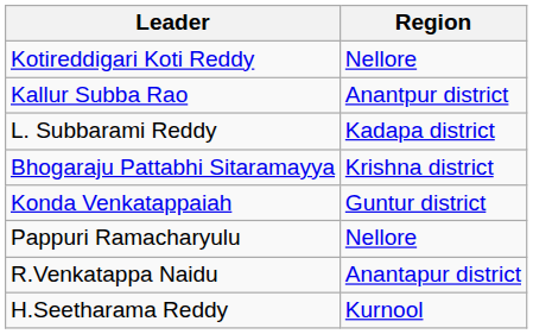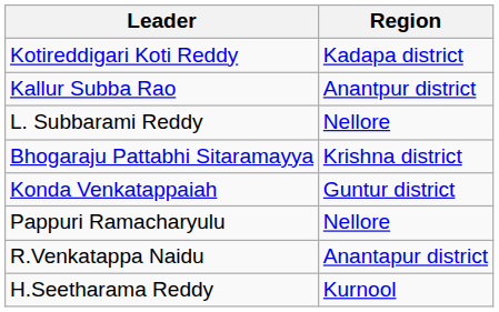Kotireddigari Koti Reddy | Region: Nellore -> Kadapa district
L. Subbarami Reddy | Region: Kadapa district -> Nellore
